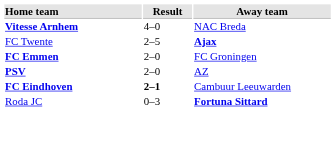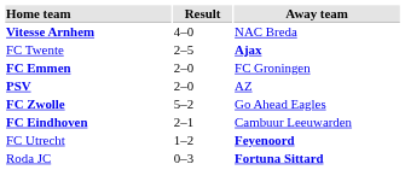+ row: FC Zwolle | 5–2 | Go Ahead Eagles
FC Eindhoven | Result: bold -> normal
+ row: FC Utrecht | 1–2 | Feyenoord
